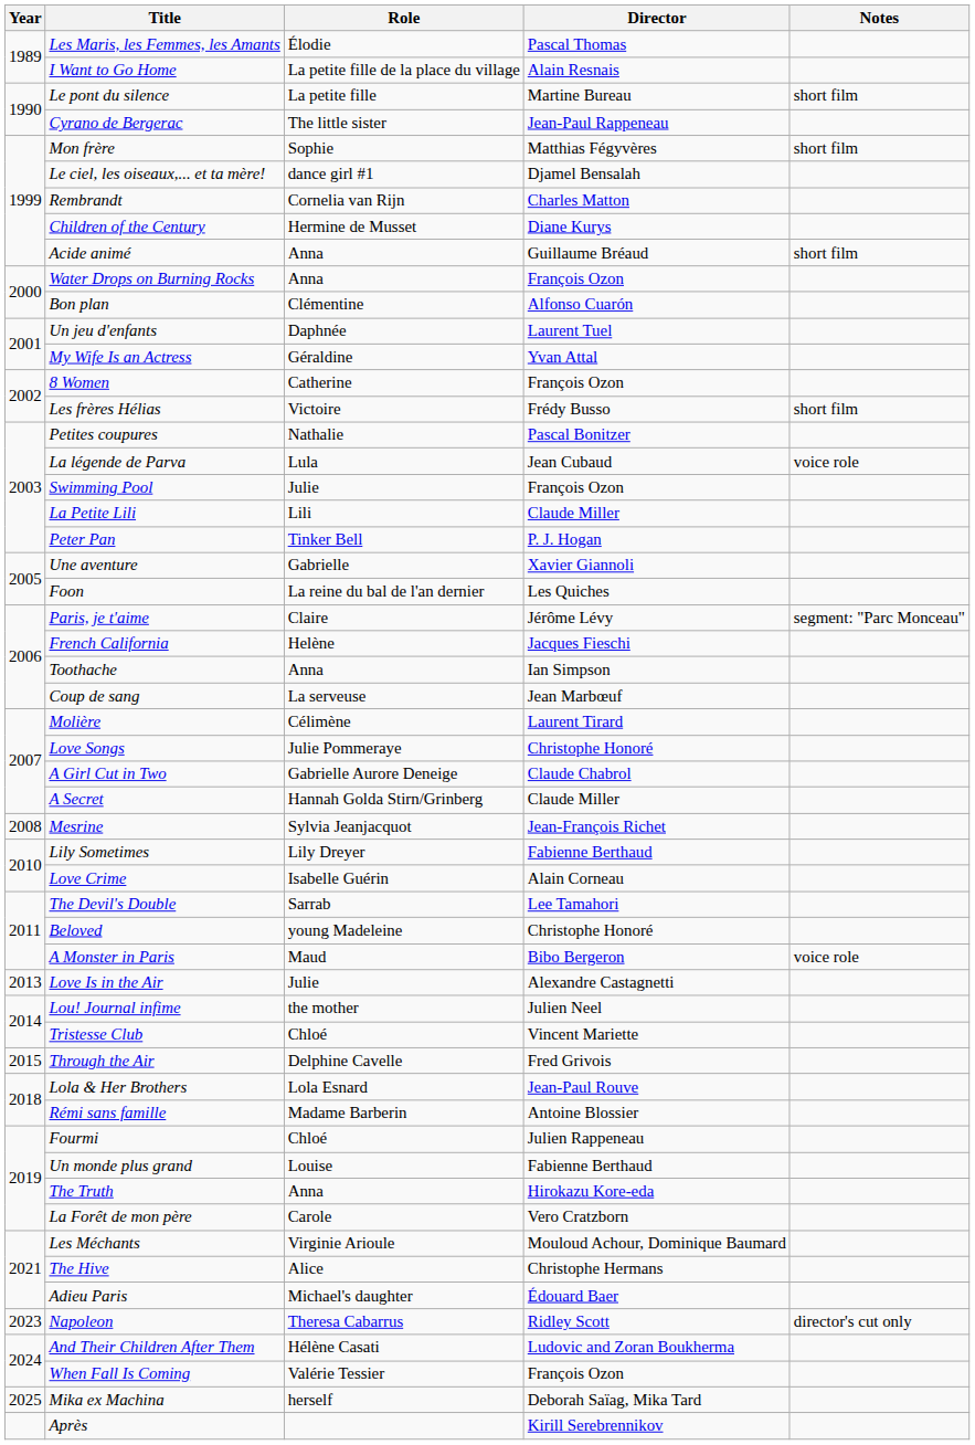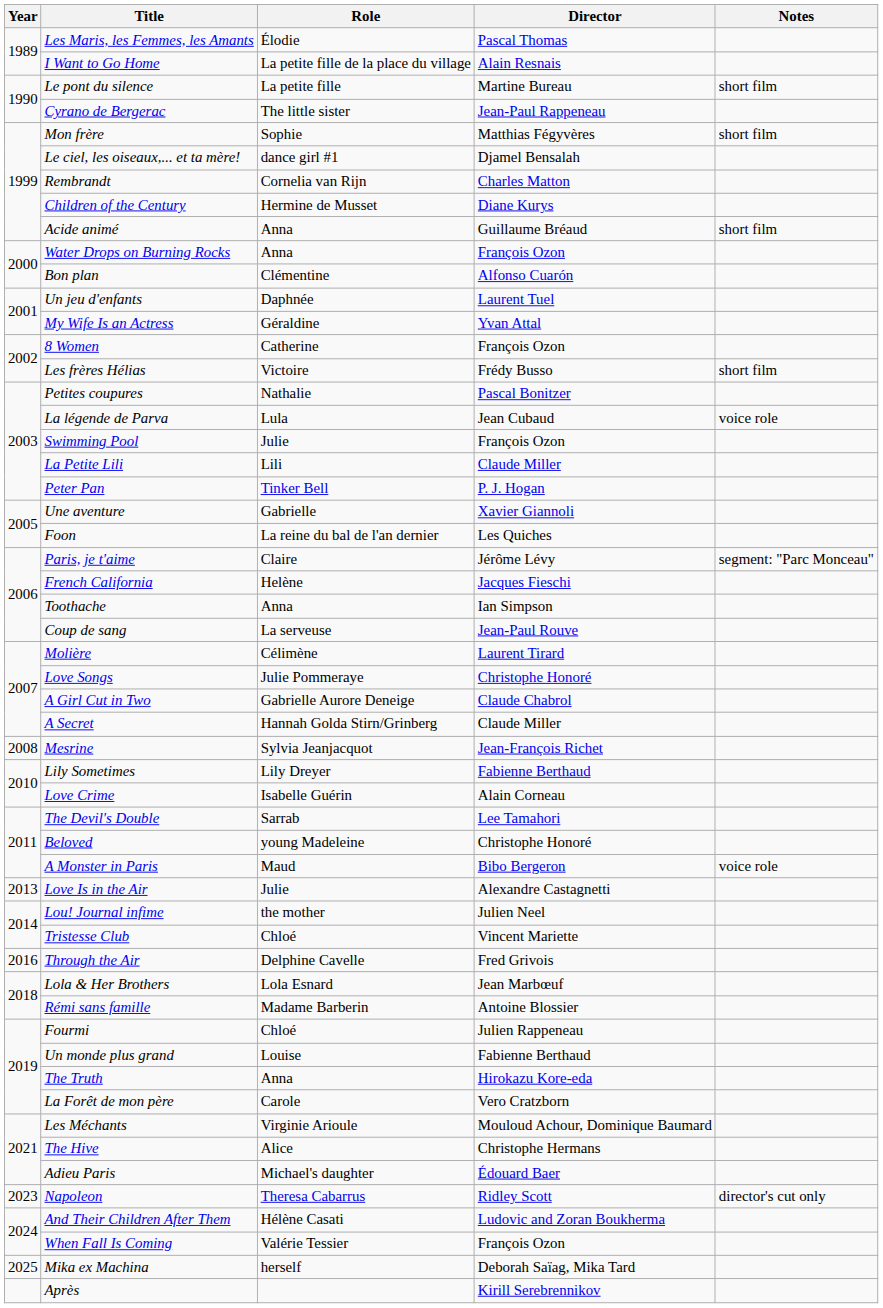Coup de sang | Director: Jean Marbœuf -> Jean-Paul Rouve
Through the Air | Year: 2015 -> 2016
Lola & Her Brothers | Director: Jean-Paul Rouve -> Jean Marbœuf
